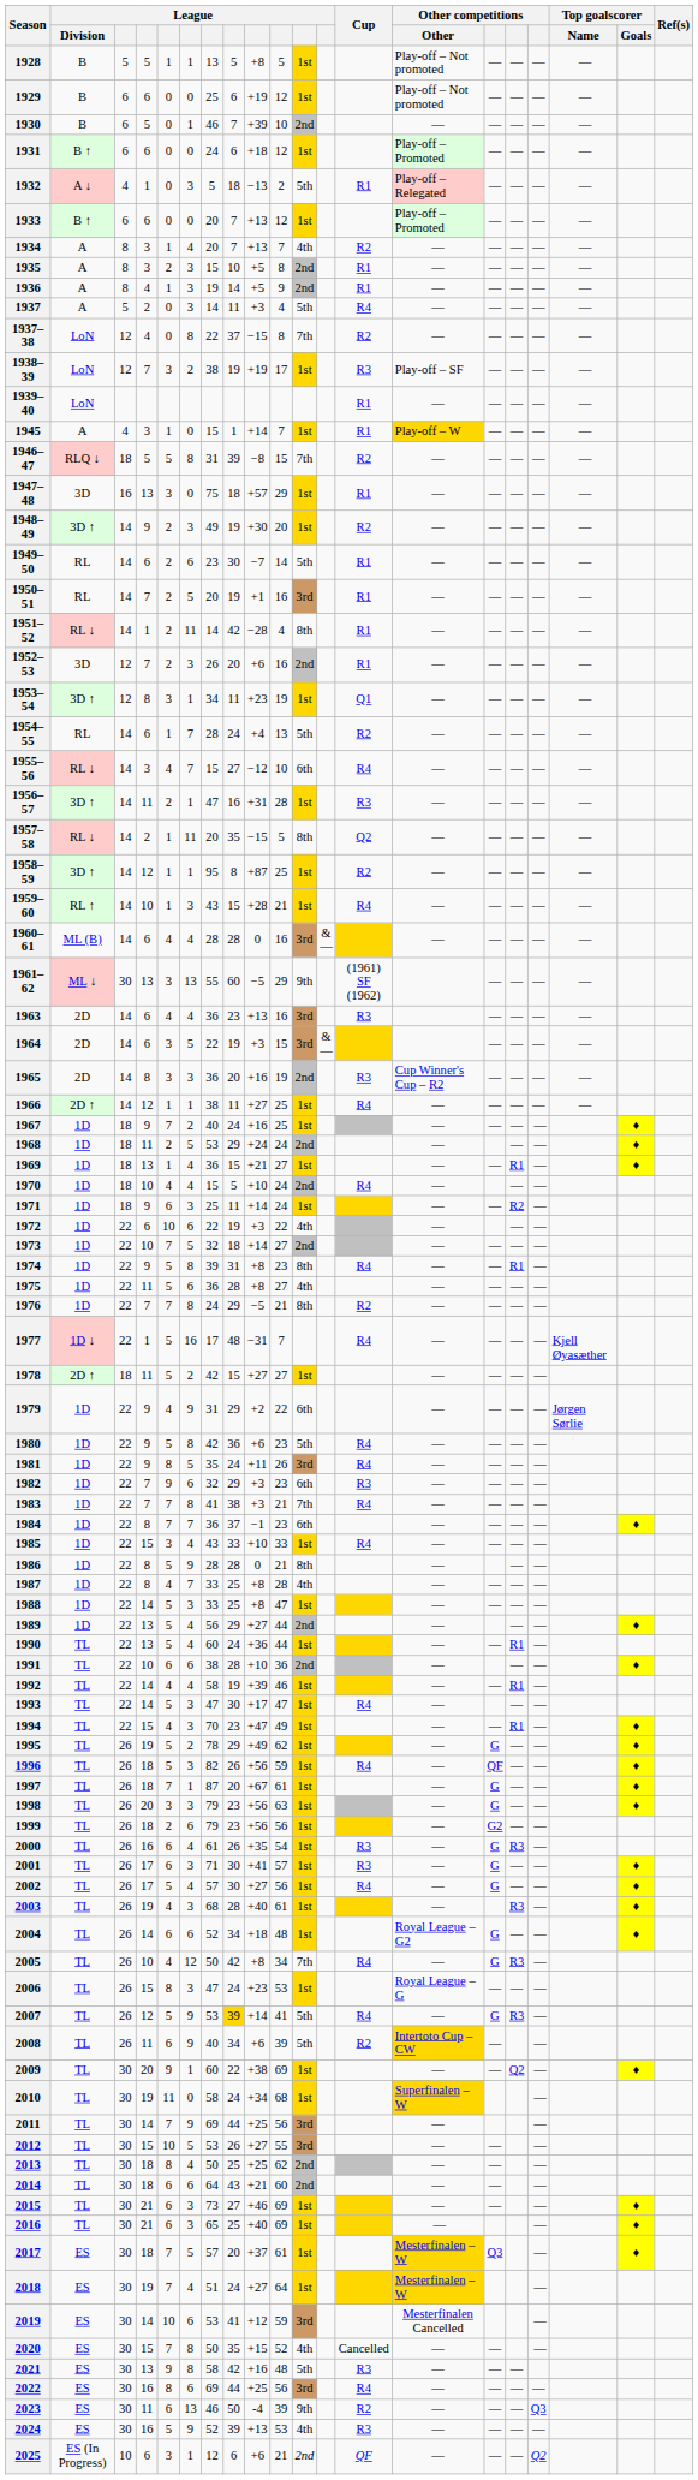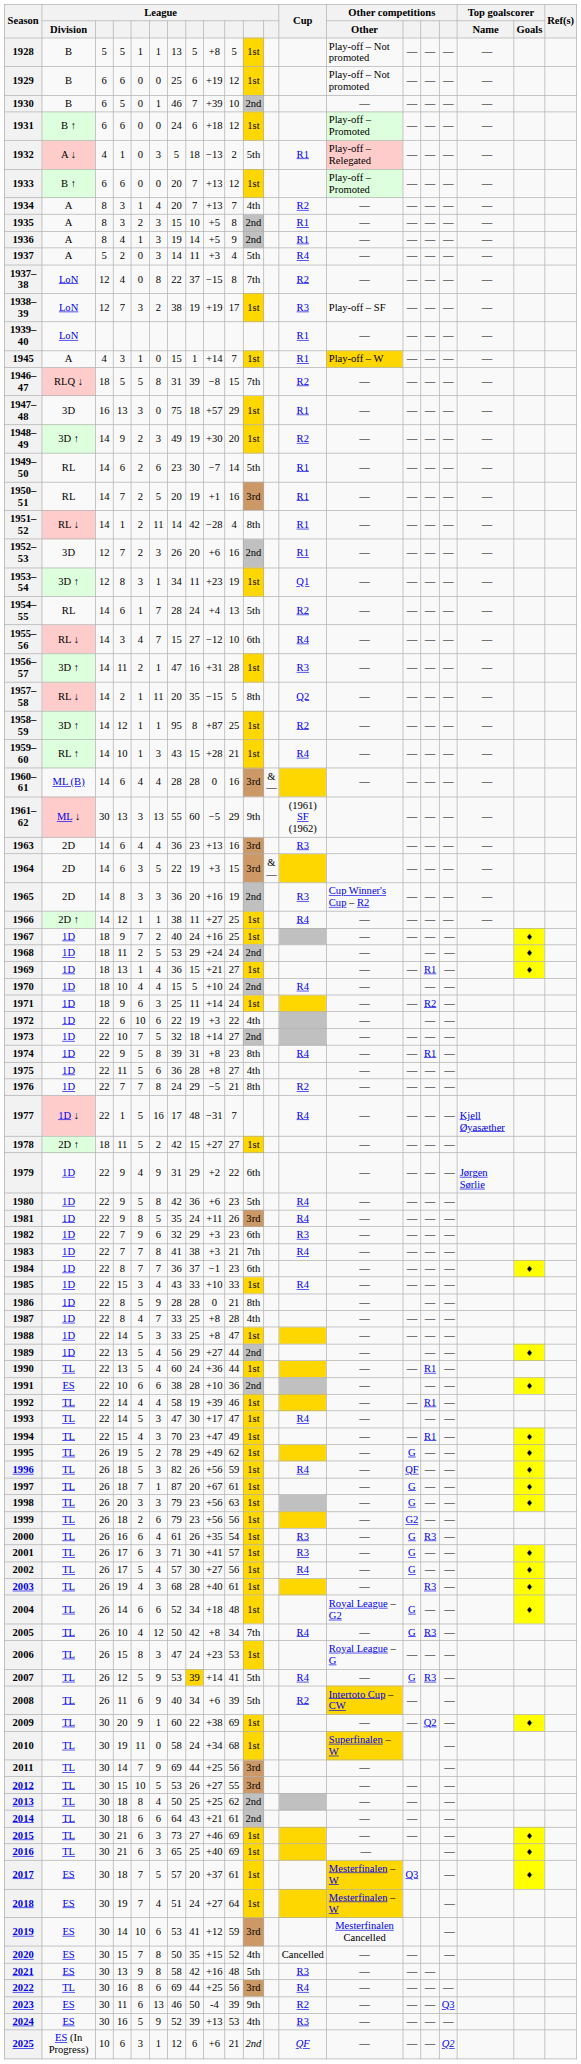1991 | League / Division: TL -> ES
2014 | column 10: 60 -> 61
2022 | League / Division: ES -> TL
